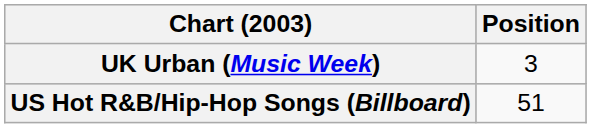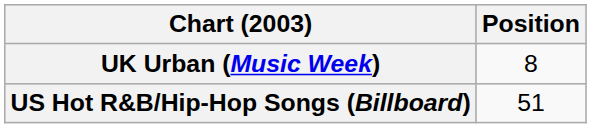UK Urban (Music Week) | Position: 3 -> 8
